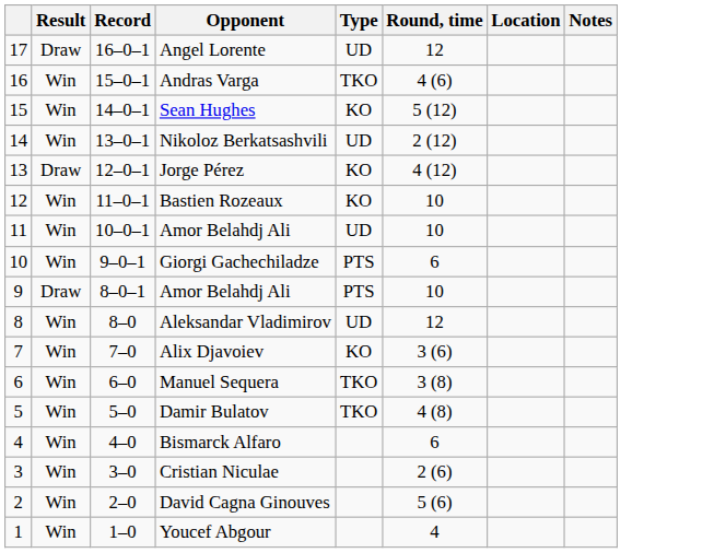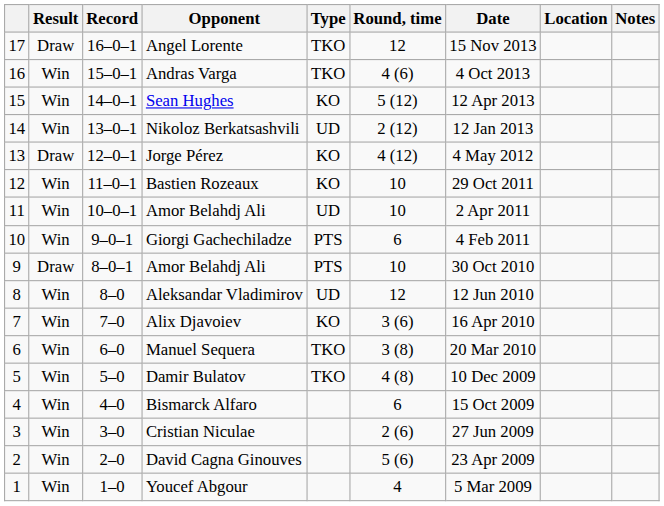+ column: Date | 15 Nov 2013 | 4 Oct 2013 | 12 Apr 2013 | 12 Jan 2013 | 4 May 2012 | 29 Oct 2011 | 2 Apr 2011 | 4 Feb 2011 | 30 Oct 2010 | 12 Jun 2010 | 16 Apr 2010 | 20 Mar 2010 | 10 Dec 2009 | 15 Oct 2009 | 27 Jun 2009 | 23 Apr 2009 | 5 Mar 2009
Angel Lorente | Type: UD -> TKO
